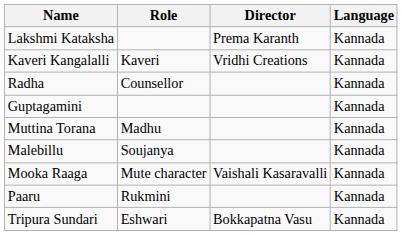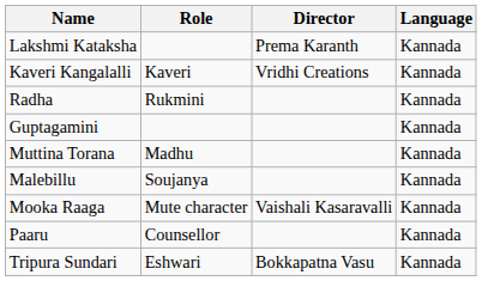Radha | Role: Counsellor -> Rukmini
Paaru | Role: Rukmini -> Counsellor
